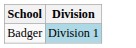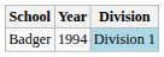+ column: Year | 1994
